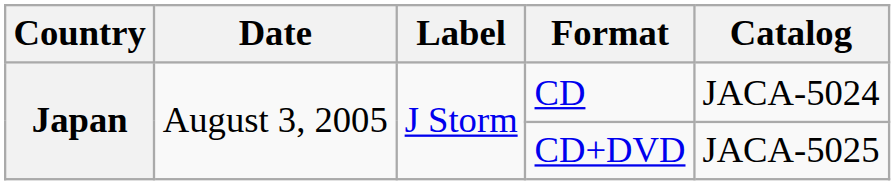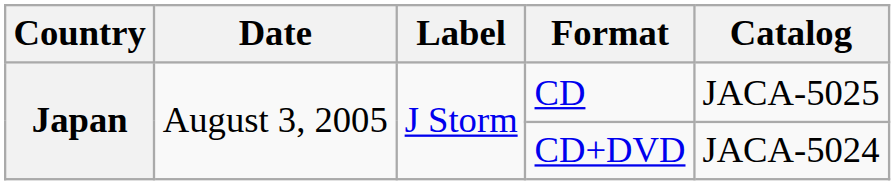CD | Catalog: JACA-5024 -> JACA-5025
CD+DVD | Catalog: JACA-5025 -> JACA-5024
